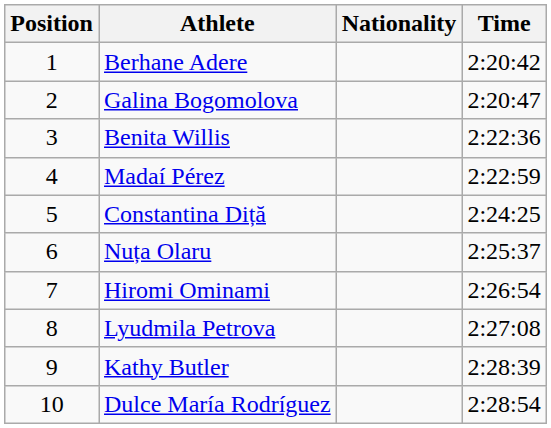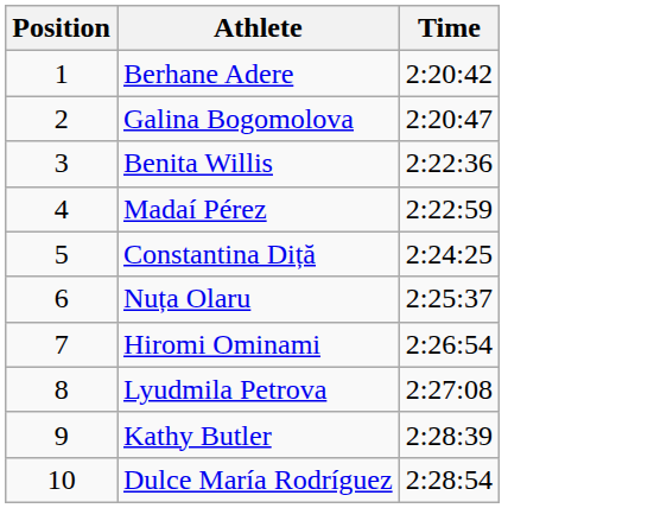- column: Nationality
